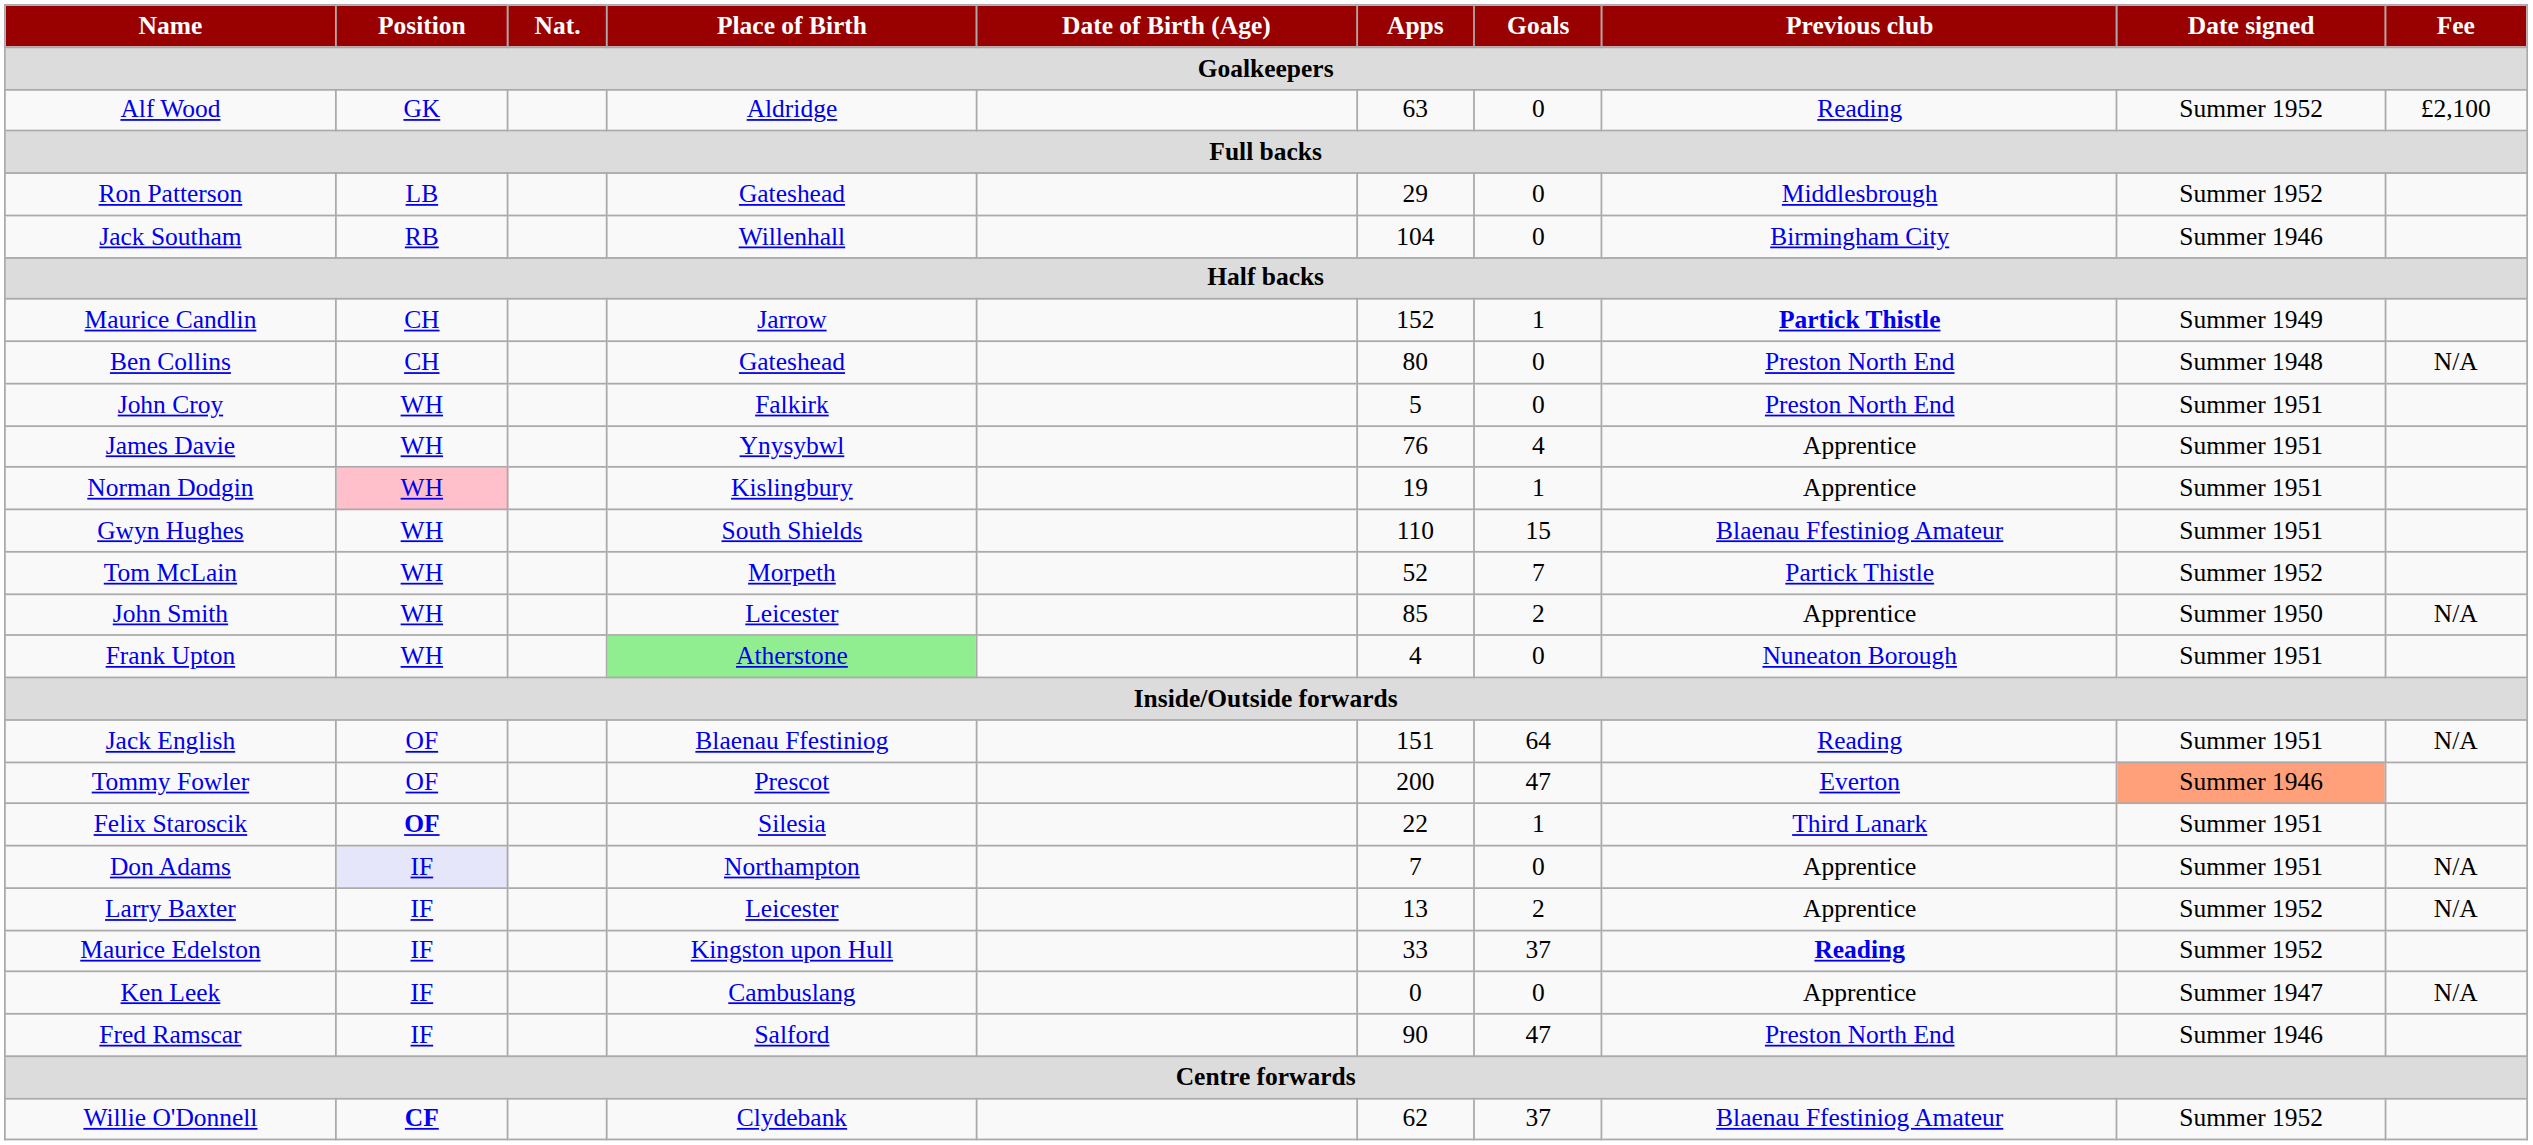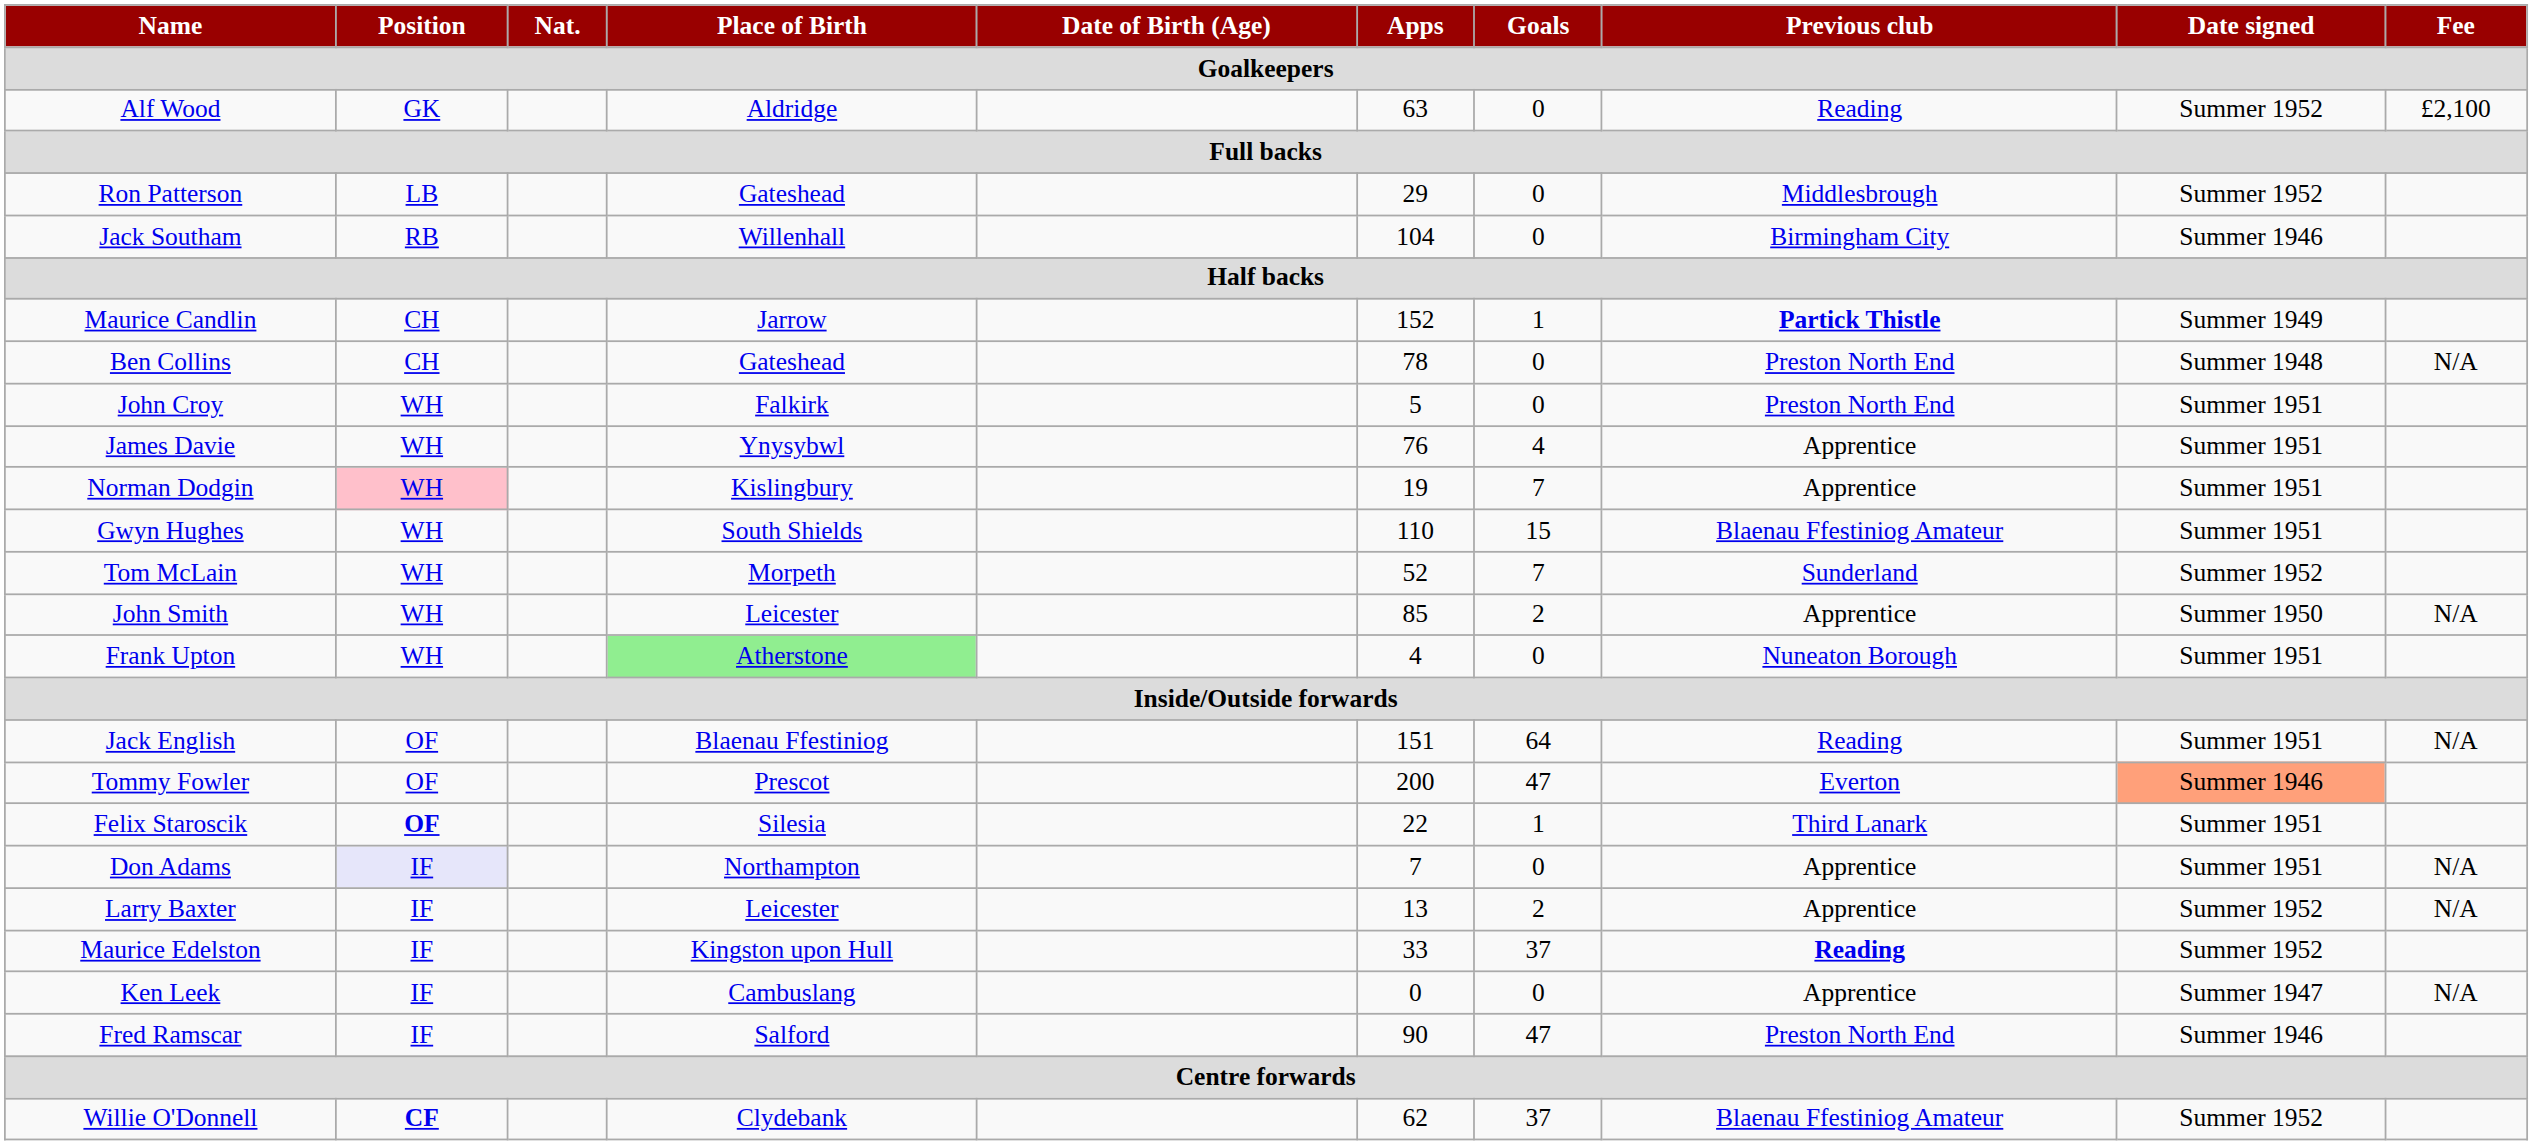Ben Collins | Apps: 80 -> 78
Norman Dodgin | Goals: 1 -> 7
Tom McLain | Previous club: Partick Thistle -> Sunderland
